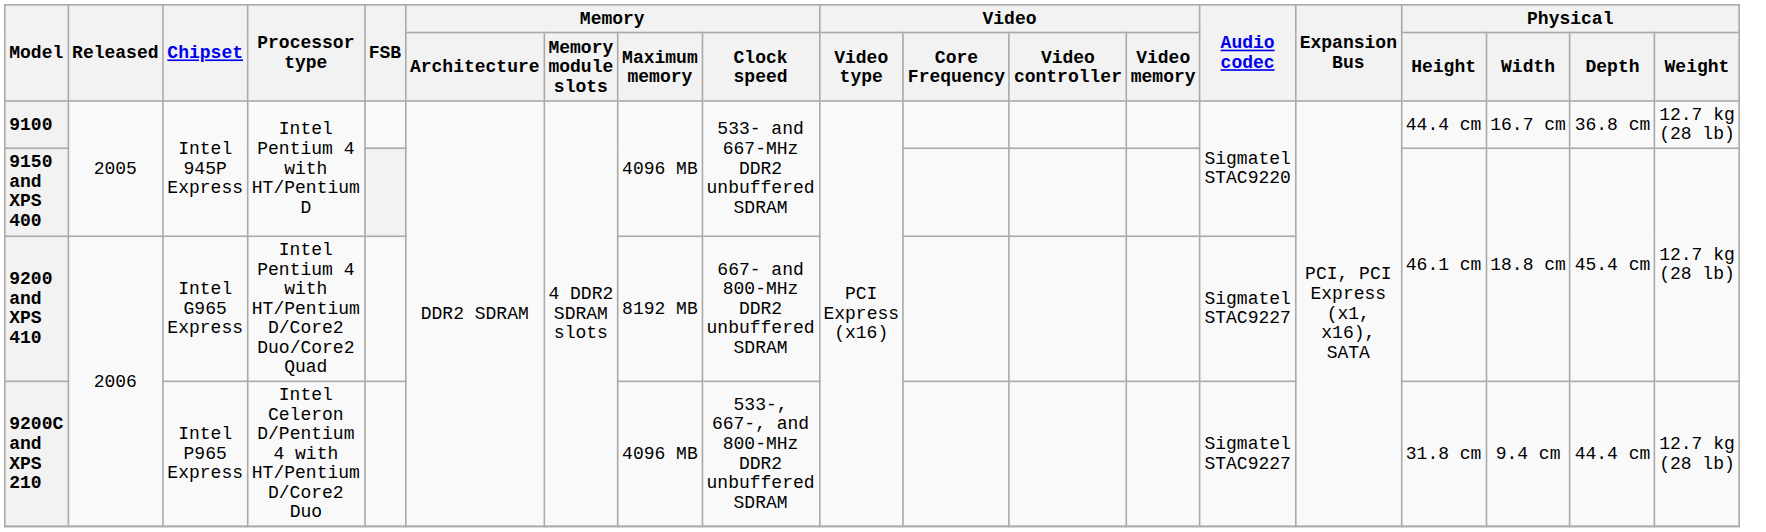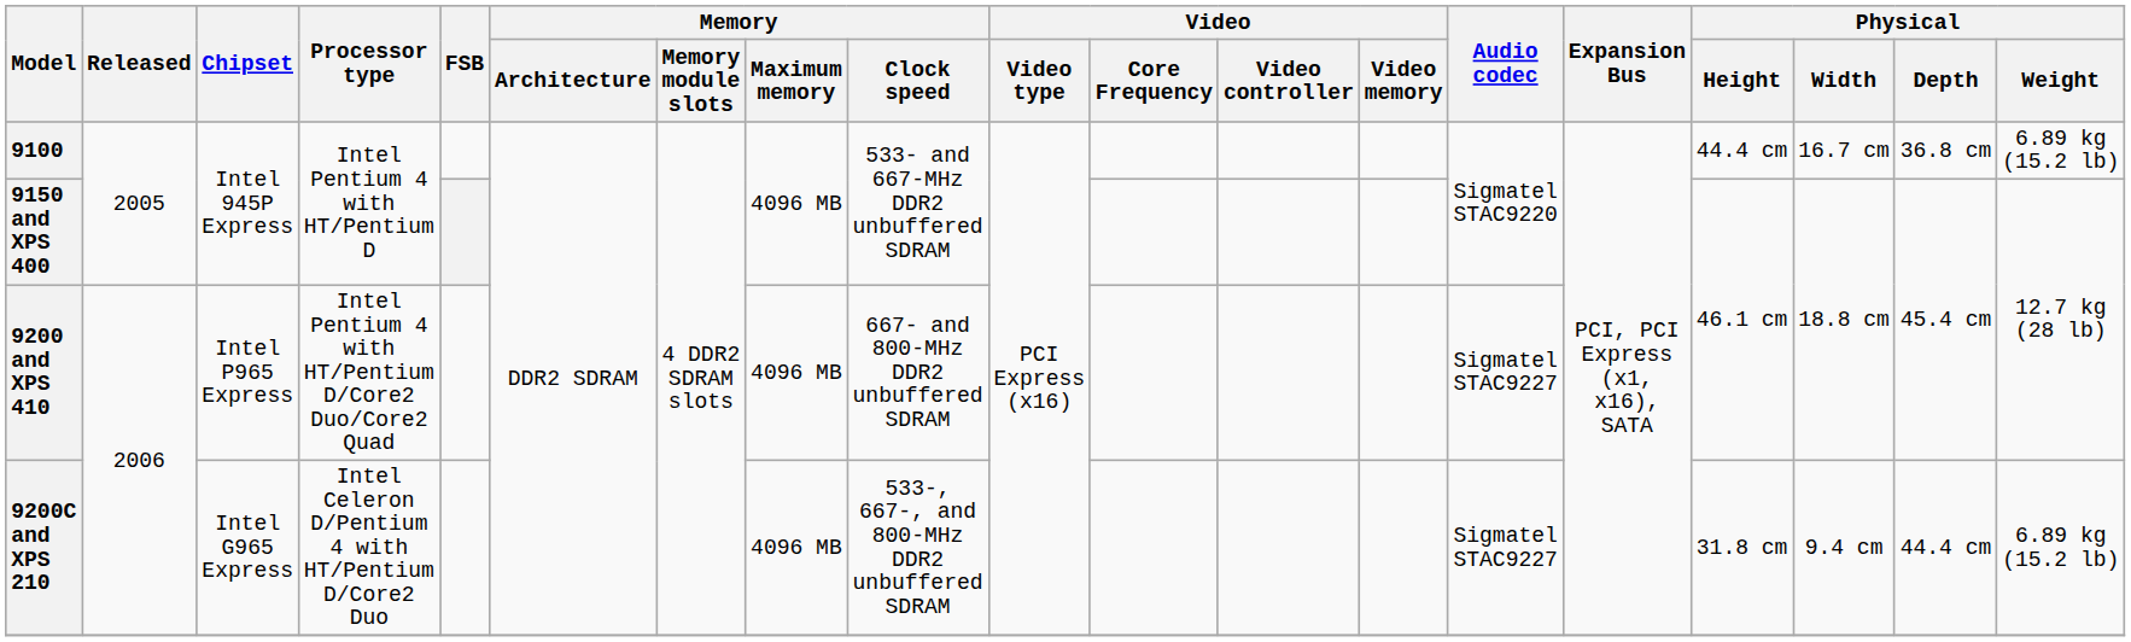9100 | Physical / Weight: 12.7 kg (28 lb) -> 6.89 kg (15.2 lb)
9200 and XPS 410 | Chipset: Intel G965 Express -> Intel P965 Express
9200 and XPS 410 | Memory / Maximum memory: 8192 MB -> 4096 MB
9200C and XPS 210 | Chipset: Intel P965 Express -> Intel G965 Express
9200C and XPS 210 | Physical / Weight: 12.7 kg (28 lb) -> 6.89 kg (15.2 lb)
